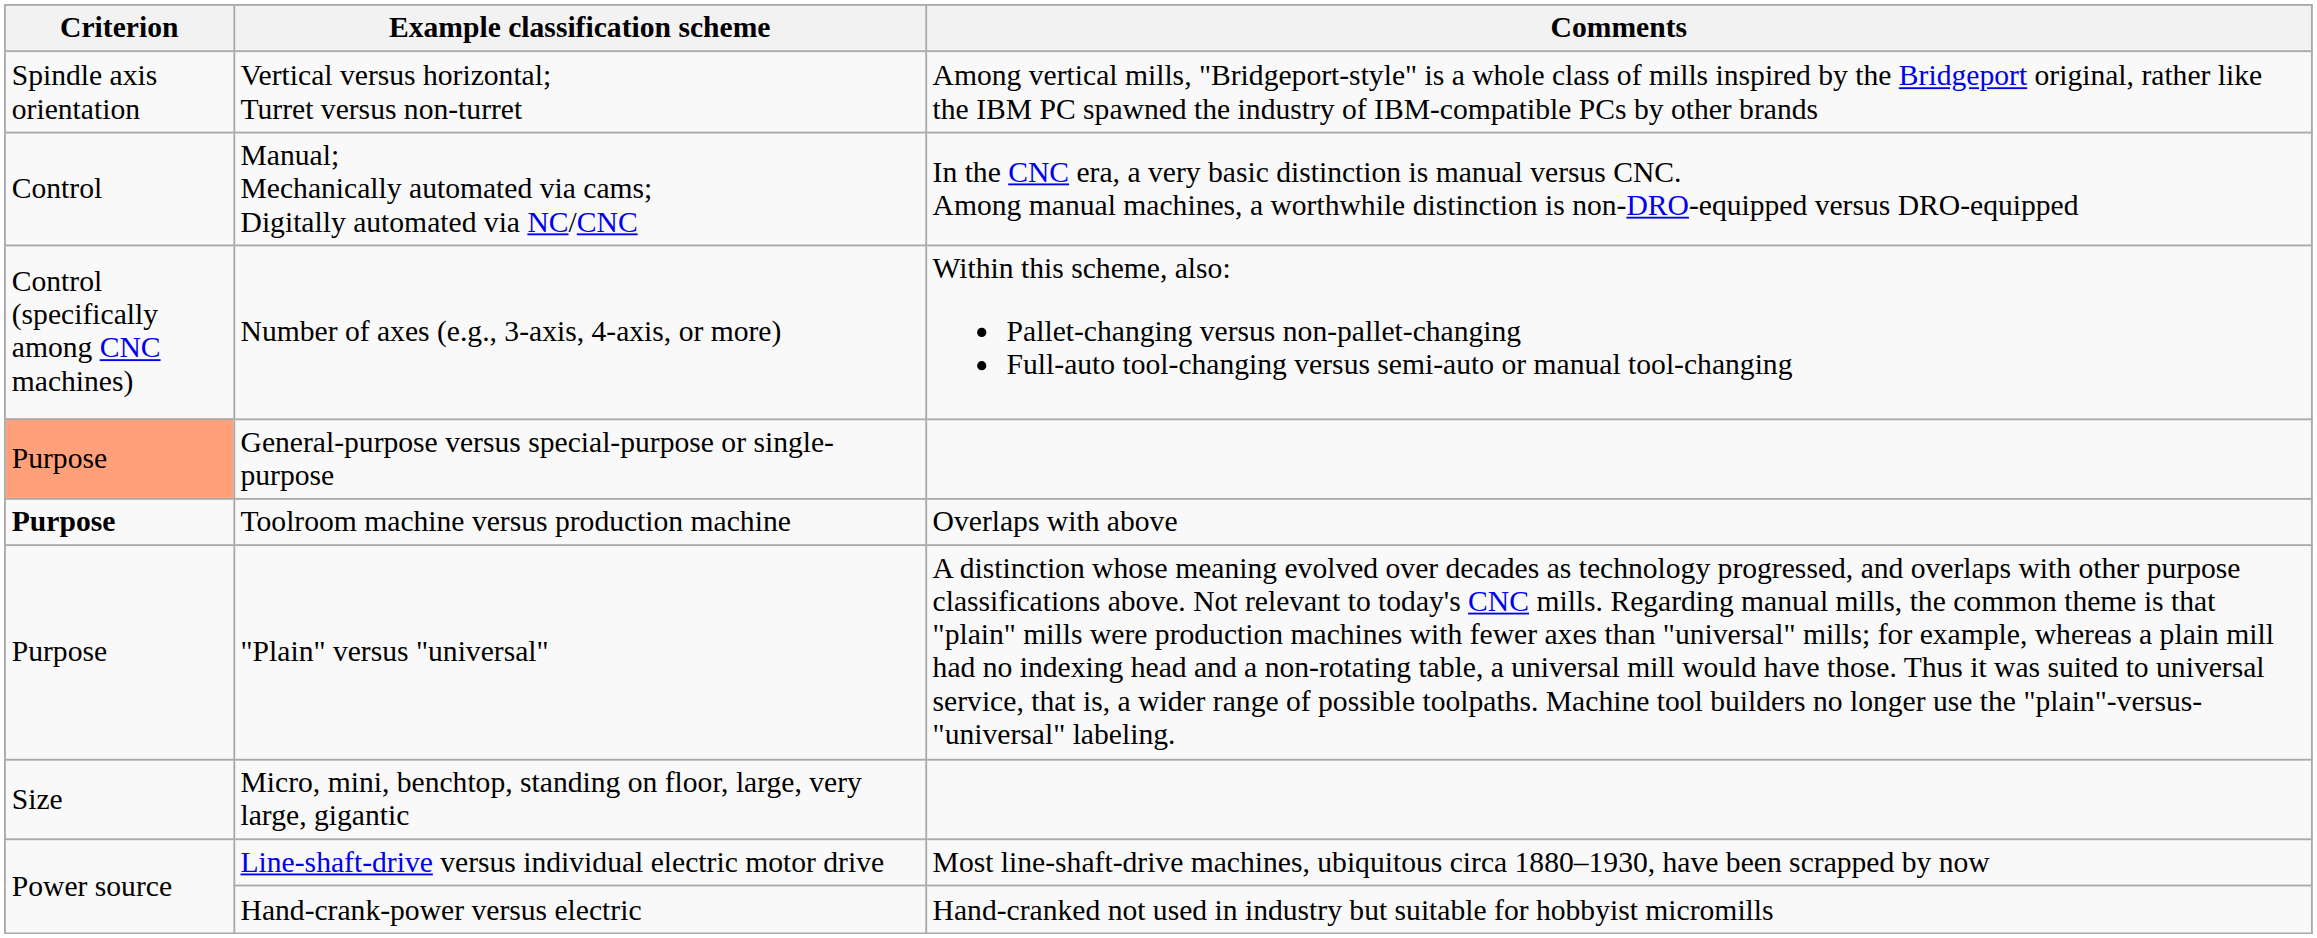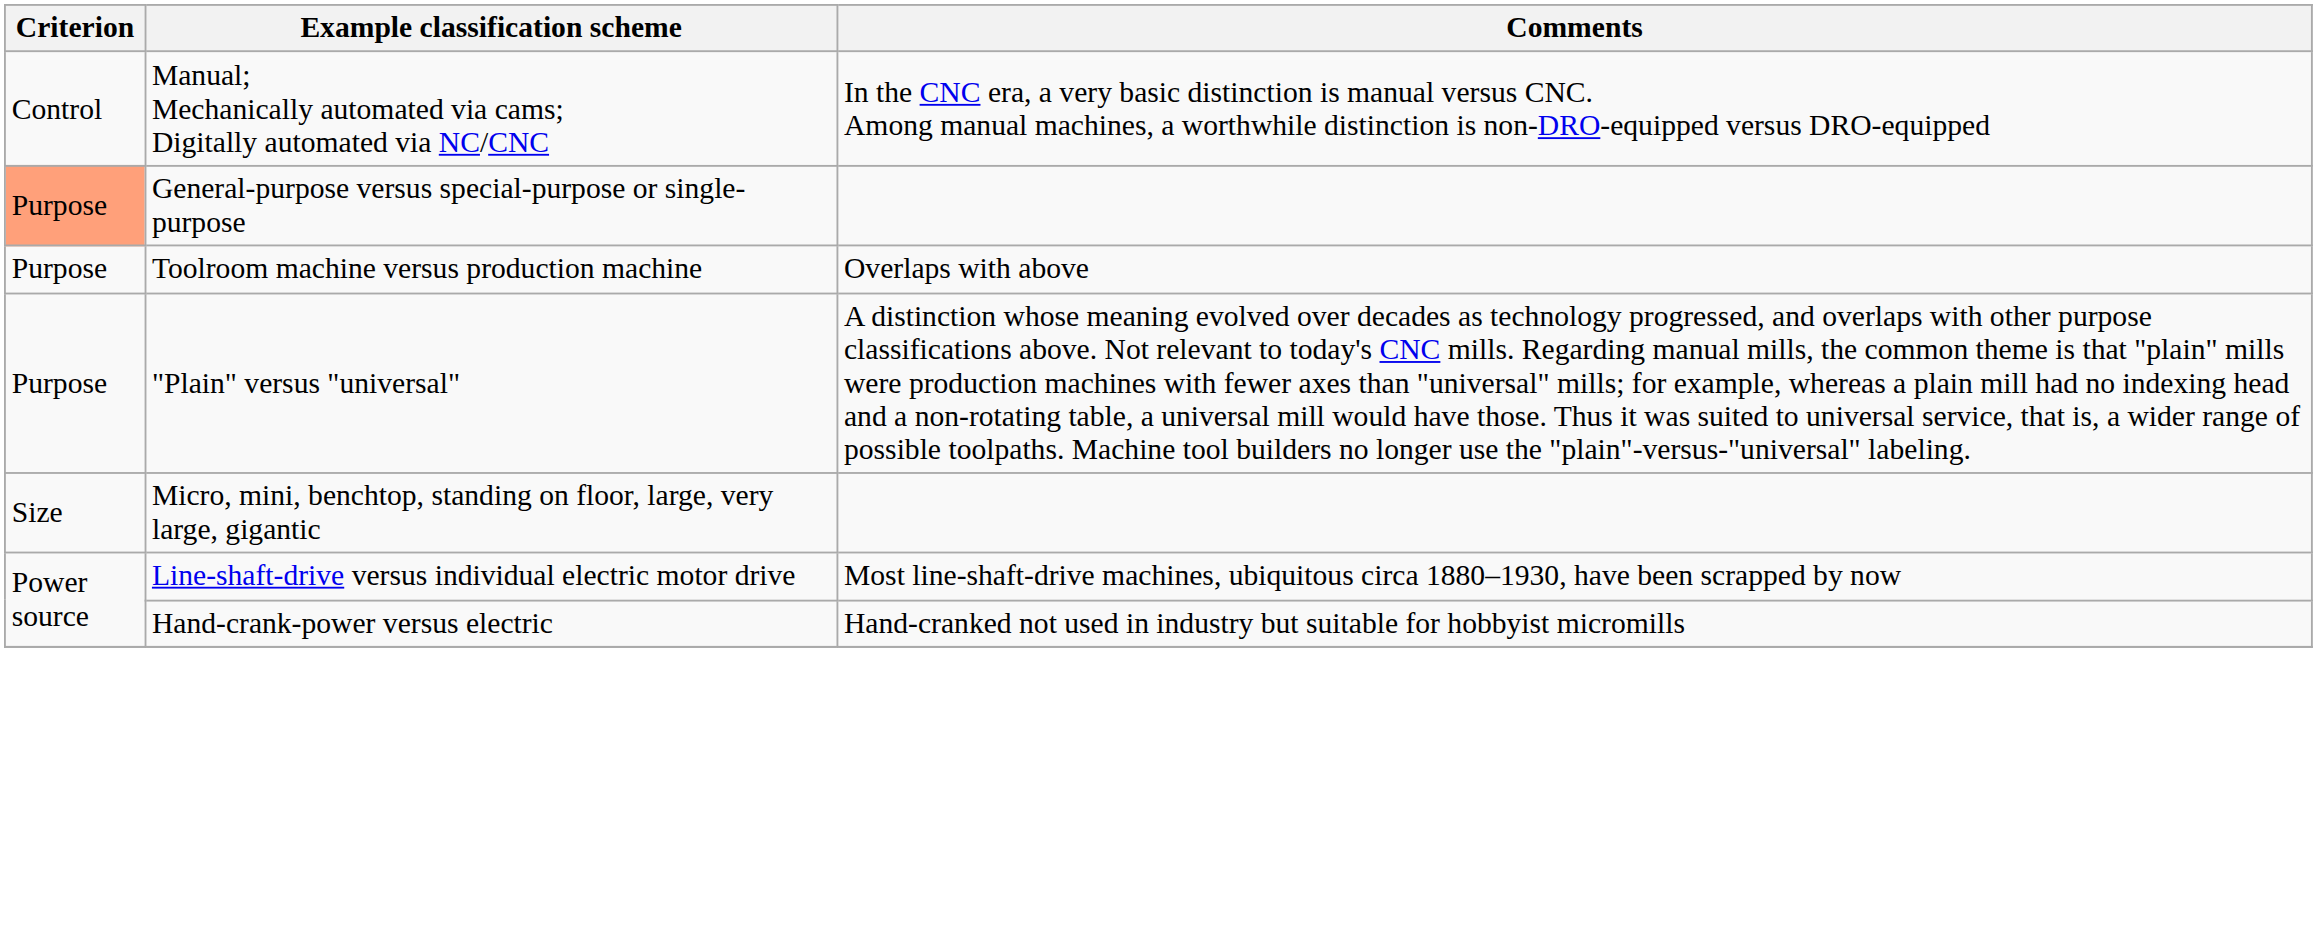- row: Spindle axis orientation | Vertical versus horizontal; Turret versus non-turret | Among vertical mills, "Bridgeport-style" is a whole class of mills inspired by the Bridgeport original, rather like the IBM PC spawned the industry of IBM-compatible PCs by other brands
- row: Control (specifically among CNC machines) | Number of axes (e.g., 3-axis, 4-axis, or more) | Within this scheme, also: Pallet-changing versus non-pallet-changing Full-auto tool-changing versus semi-auto or manual tool-changing
Toolroom machine versus production machine | Criterion: bold -> normal
